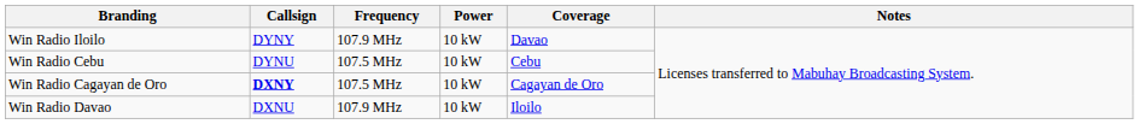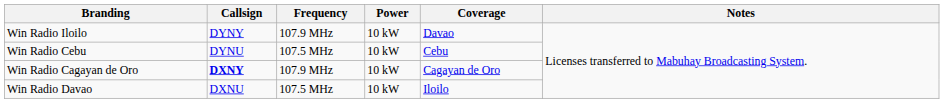Win Radio Cagayan de Oro | Frequency: 107.5 MHz -> 107.9 MHz
Win Radio Davao | Frequency: 107.9 MHz -> 107.5 MHz
